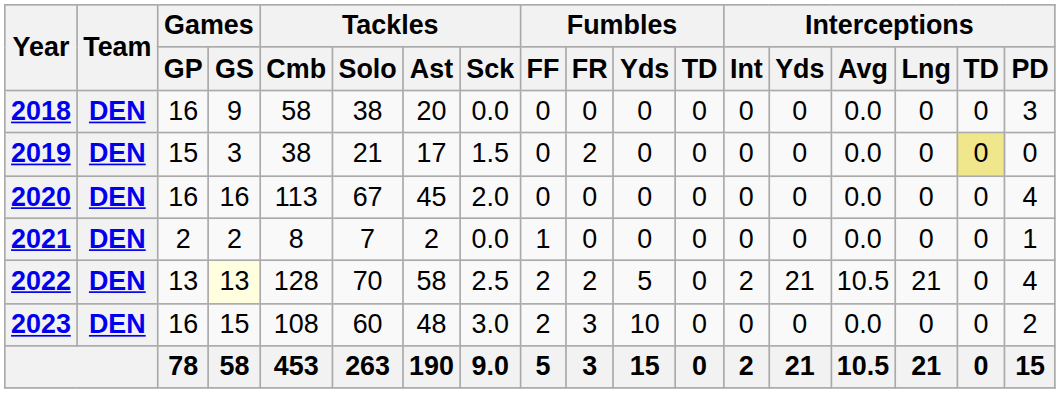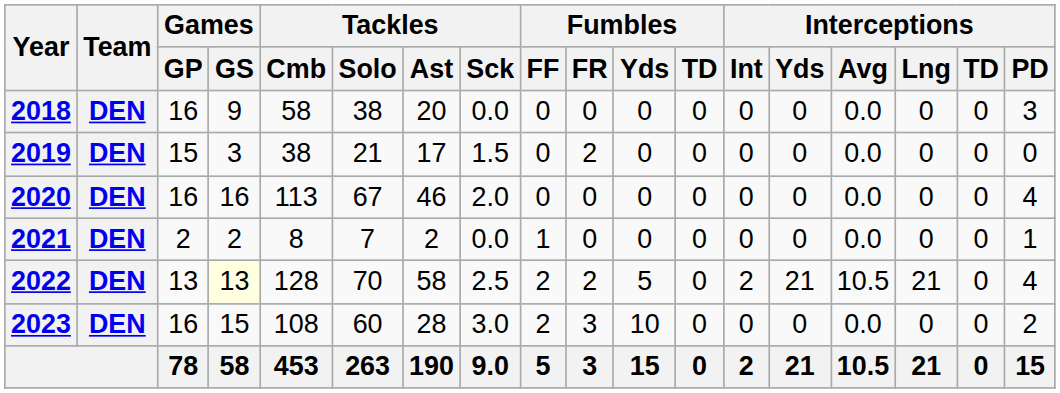2019 | Interceptions / TD: khaki background -> no background
2020 | Tackles / Ast: 45 -> 46
2023 | Tackles / Ast: 48 -> 28
